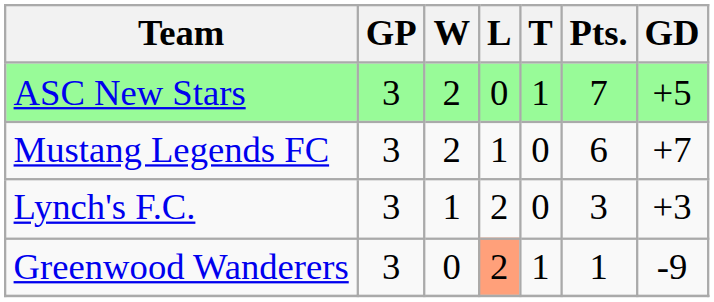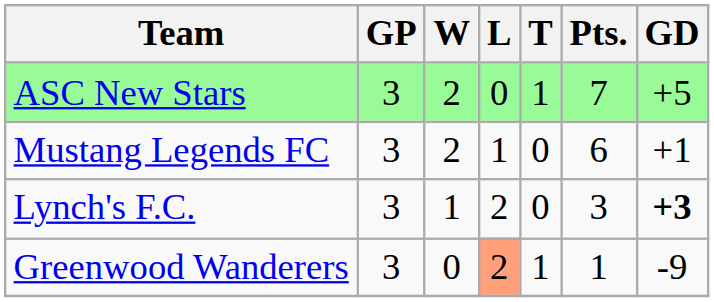Mustang Legends FC | GD: +7 -> +1
Lynch's F.C. | GD: normal -> bold
